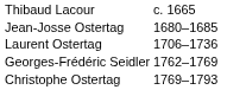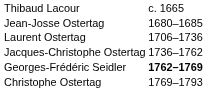+ row: Jacques-Christophe Ostertag | 1736–1762
Georges-Frédéric Seidler | column 2: normal -> bold
